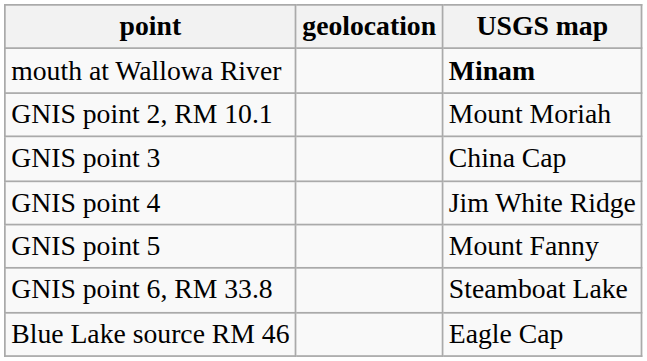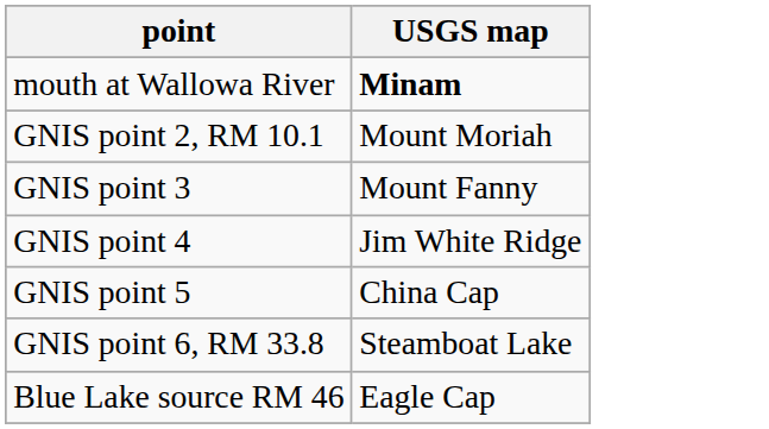- column: geolocation
GNIS point 3 | USGS map: China Cap -> Mount Fanny
GNIS point 5 | USGS map: Mount Fanny -> China Cap
